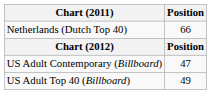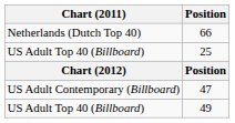+ row: US Adult Top 40 (Billboard) | 25
